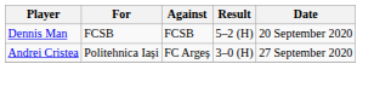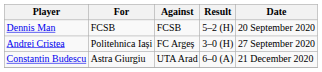+ row: Constantin Budescu | Astra Giurgiu | UTA Arad | 6–0 (A) | 21 December 2020
